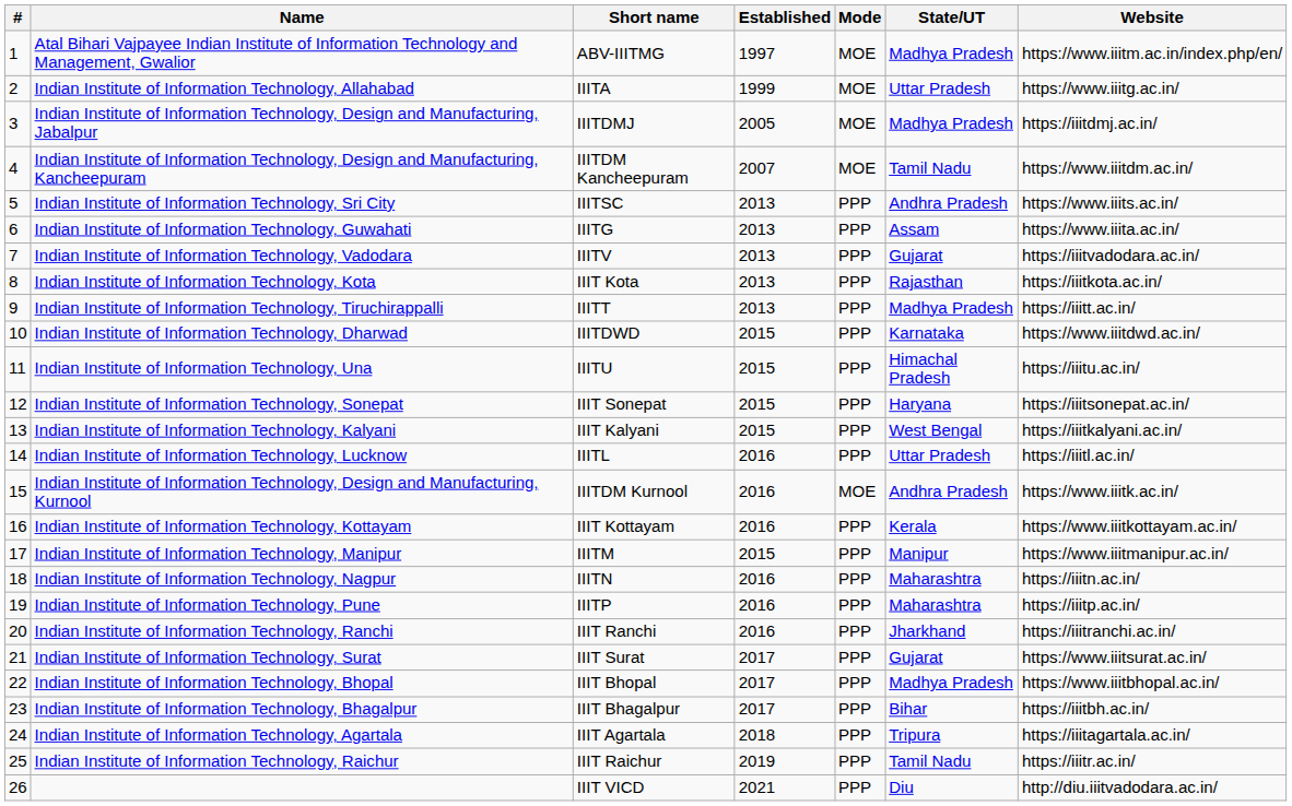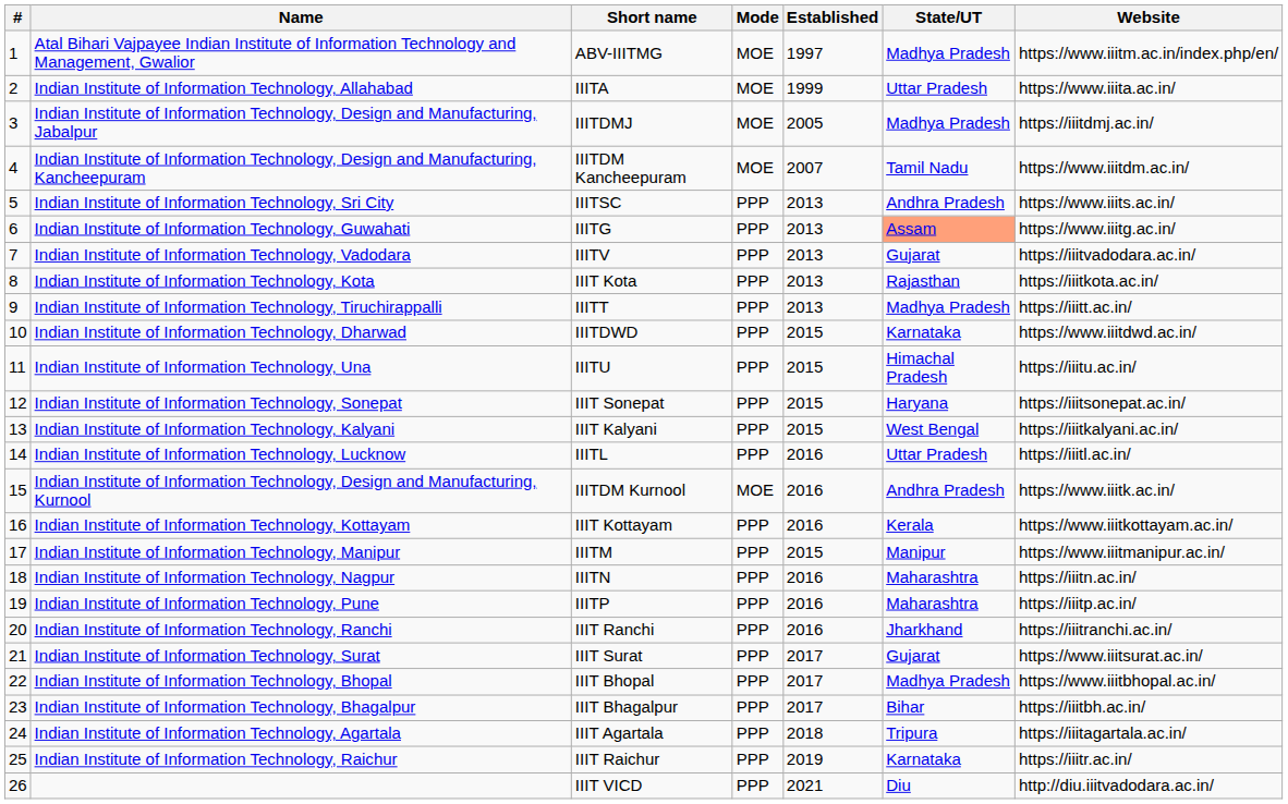columns swapped: Established <-> Mode
Indian Institute of Information Technology, Allahabad | Website: https://www.iiitg.ac.in/ -> https://www.iiita.ac.in/
Indian Institute of Information Technology, Guwahati | State/UT: no background -> lightsalmon background
Indian Institute of Information Technology, Guwahati | Website: https://www.iiita.ac.in/ -> https://www.iiitg.ac.in/
Indian Institute of Information Technology, Raichur | State/UT: Tamil Nadu -> Karnataka
